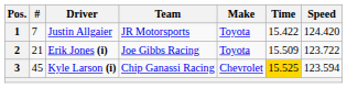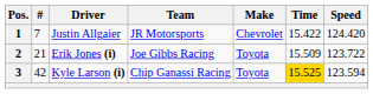1 | Make: Toyota -> Chevrolet
3 | #: 45 -> 42
3 | Make: Chevrolet -> Toyota
